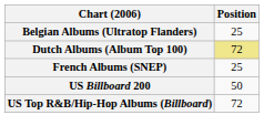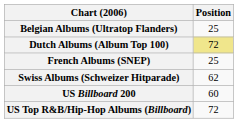+ row: Swiss Albums (Schweizer Hitparade) | 62
US Billboard 200 | Position: 50 -> 60
